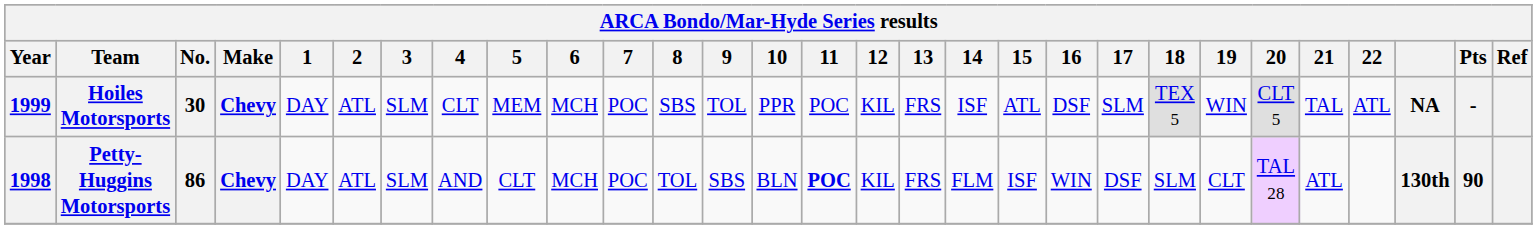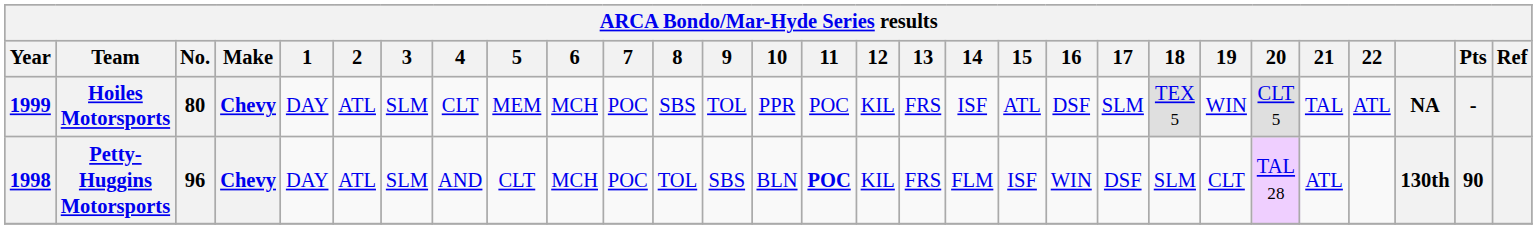Hoiles Motorsports | No.: 30 -> 80
Petty-Huggins Motorsports | No.: 86 -> 96
